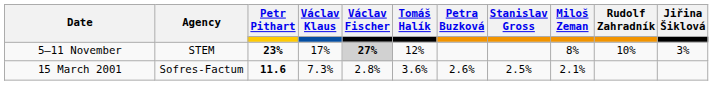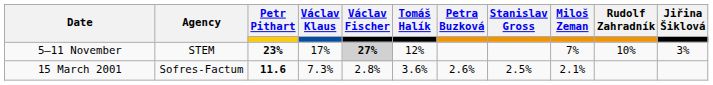5–11 November | Miloš Zeman: 8% -> 7%
